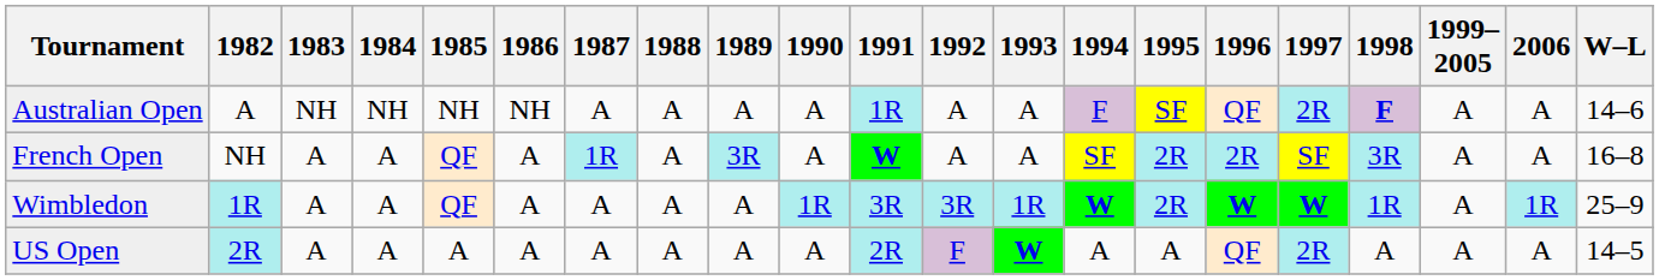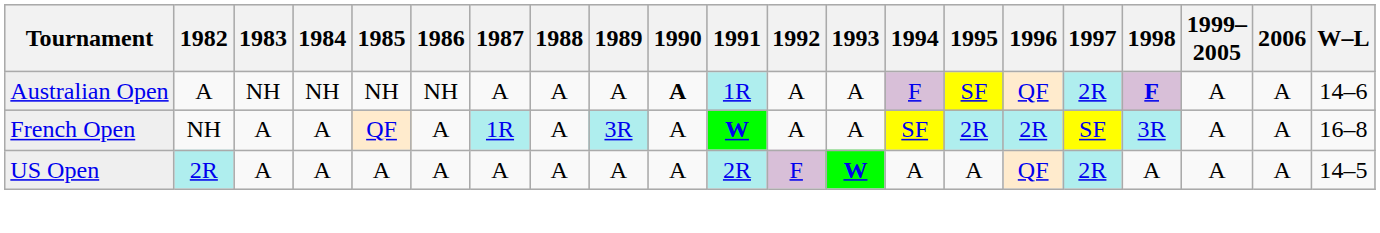Australian Open | 1990: normal -> bold
- row: Wimbledon | 1R | A | A | QF | A | A | A | A | 1R | 3R | 3R | 1R | W | 2R | W | W | 1R | A | 1R | 25–9
